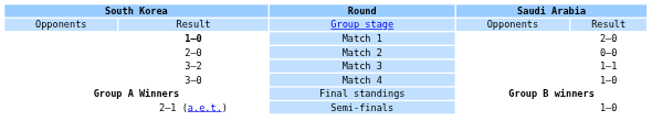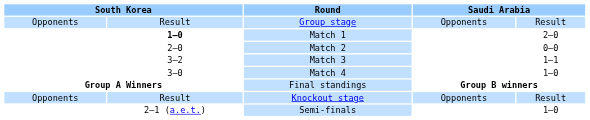+ row: Opponents | Result | Knockout stage | Opponents | Result
